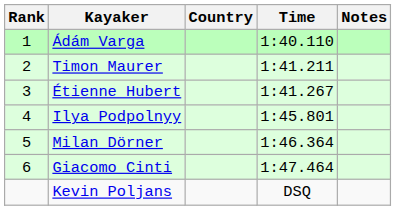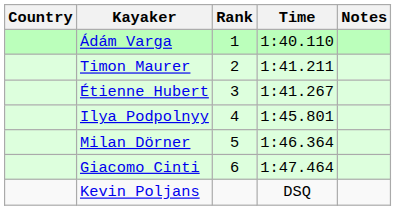columns swapped: Rank <-> Country
